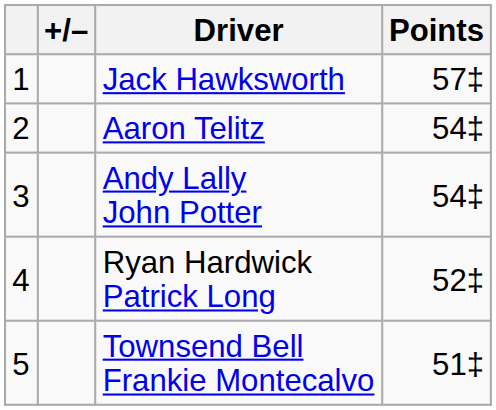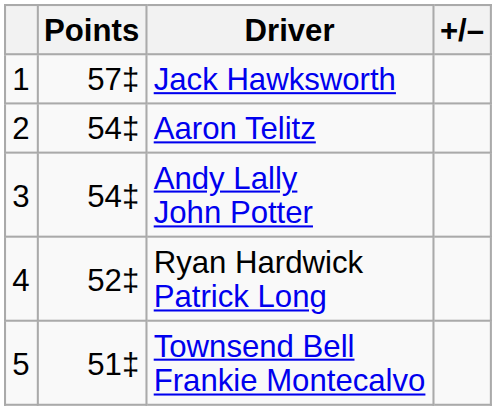columns swapped: +/– <-> Points
